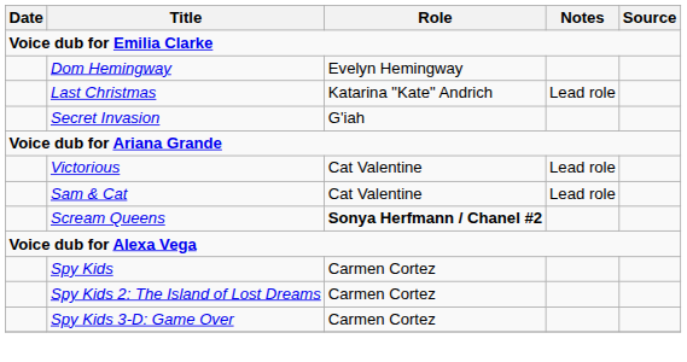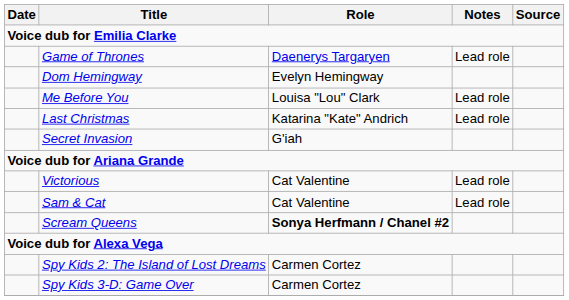+ row: Game of Thrones | Daenerys Targaryen | Lead role
+ row: Me Before You | Louisa "Lou" Clark | Lead role
- row: Spy Kids | Carmen Cortez
